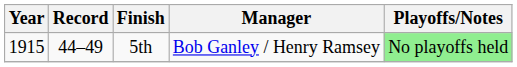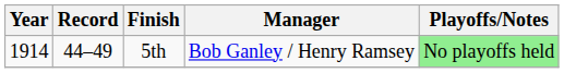5th | Year: 1915 -> 1914
